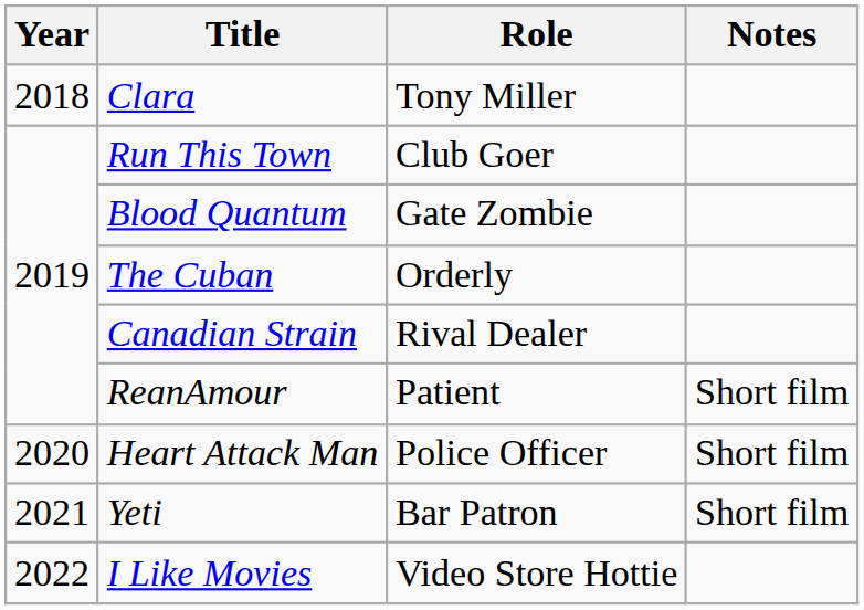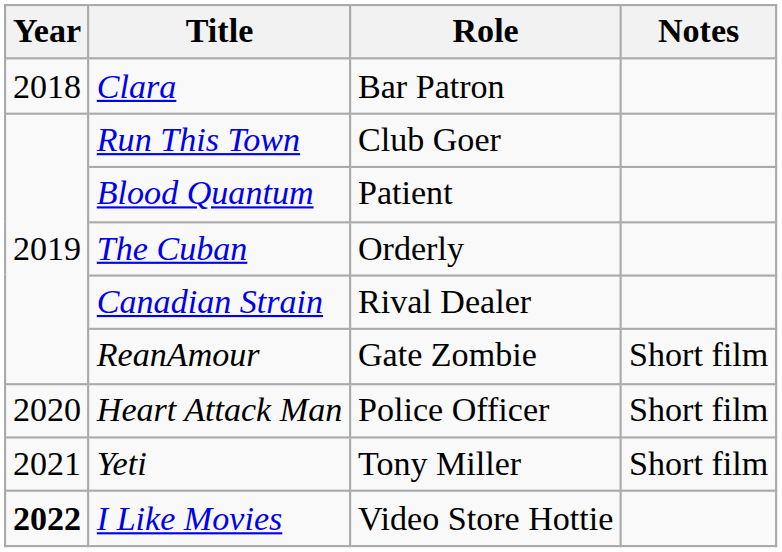Clara | Role: Tony Miller -> Bar Patron
Blood Quantum | Role: Gate Zombie -> Patient
ReanAmour | Role: Patient -> Gate Zombie
Yeti | Role: Bar Patron -> Tony Miller
I Like Movies | Year: normal -> bold
